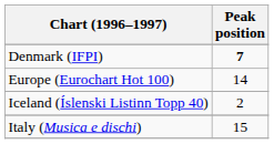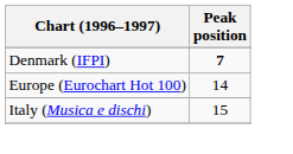- row: Iceland (Íslenski Listinn Topp 40) | 2
